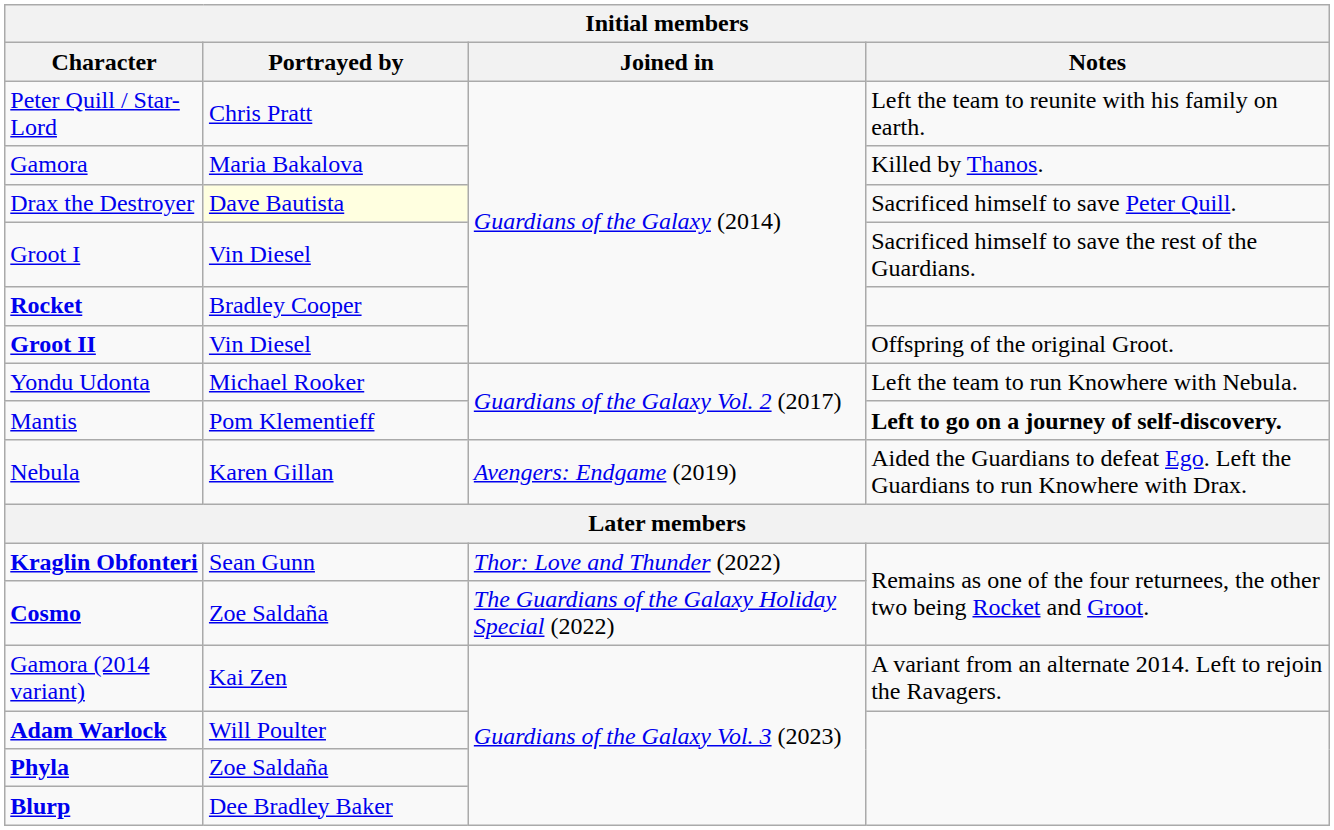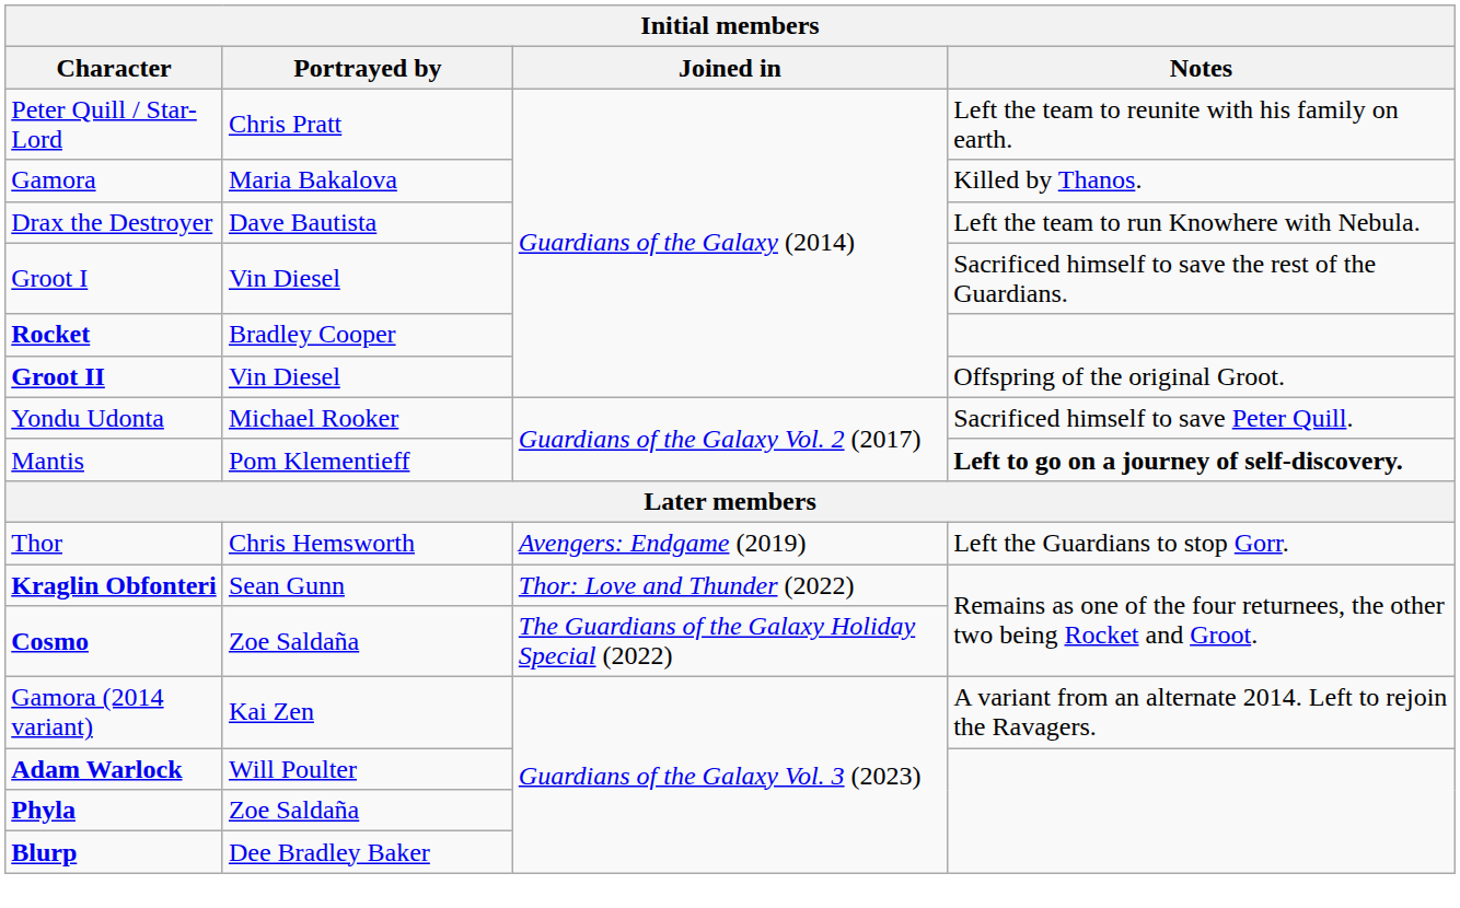Drax the Destroyer | Portrayed by: lightyellow background -> no background
Drax the Destroyer | Notes: Sacrificed himself to save Peter Quill. -> Left the team to run Knowhere with Nebula.
Yondu Udonta | Notes: Left the team to run Knowhere with Nebula. -> Sacrificed himself to save Peter Quill.
- row: Nebula | Karen Gillan | Avengers: Endgame (2019) | Aided the Guardians to defeat Ego. Left the Guardians to run Knowhere with Drax.
+ row: Thor | Chris Hemsworth | Avengers: Endgame (2019) | Left the Guardians to stop Gorr.
